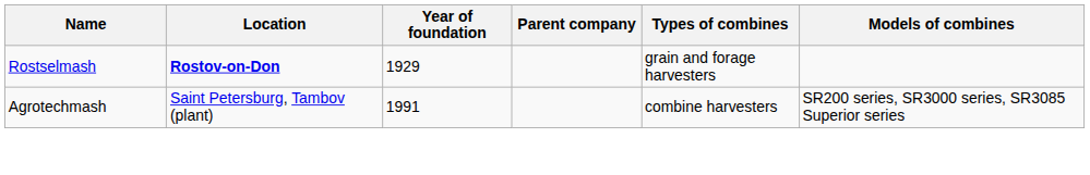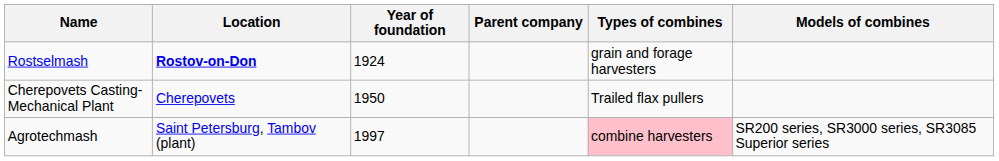Rostselmash | Year of foundation: 1929 -> 1924
+ row: Cherepovets Casting-Mechanical Plant | Cherepovets | 1950 | Trailed flax pullers
Agrotechmash | Year of foundation: 1991 -> 1997
Agrotechmash | Types of combines: no background -> pink background
